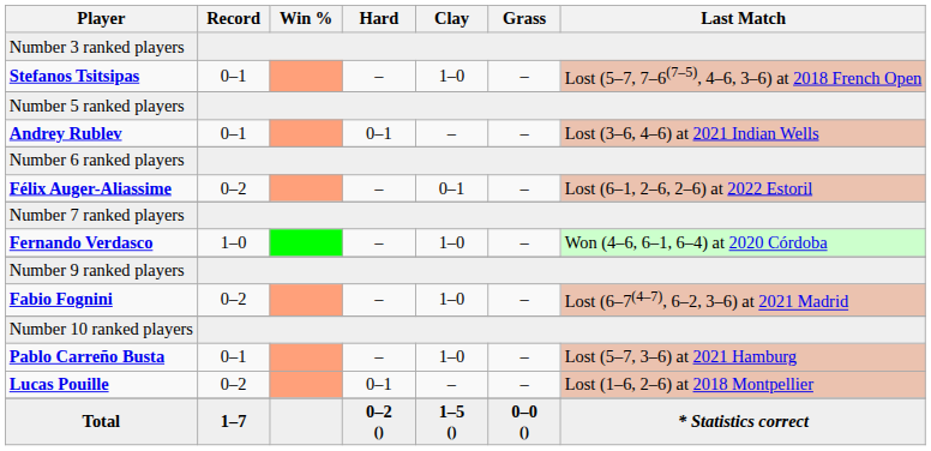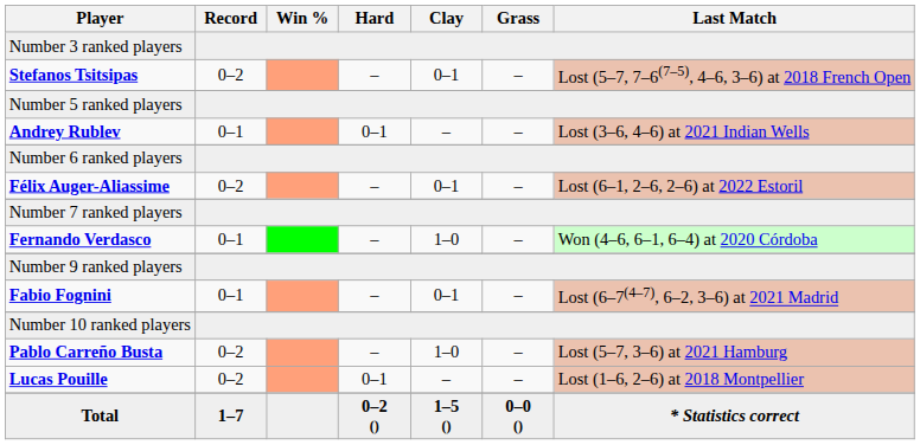Stefanos Tsitsipas | Record: 0–1 -> 0–2
Stefanos Tsitsipas | Clay: 1–0 -> 0–1
Fernando Verdasco | Record: 1–0 -> 0–1
Fabio Fognini | Record: 0–2 -> 0–1
Fabio Fognini | Clay: 1–0 -> 0–1
Pablo Carreño Busta | Record: 0–1 -> 0–2
